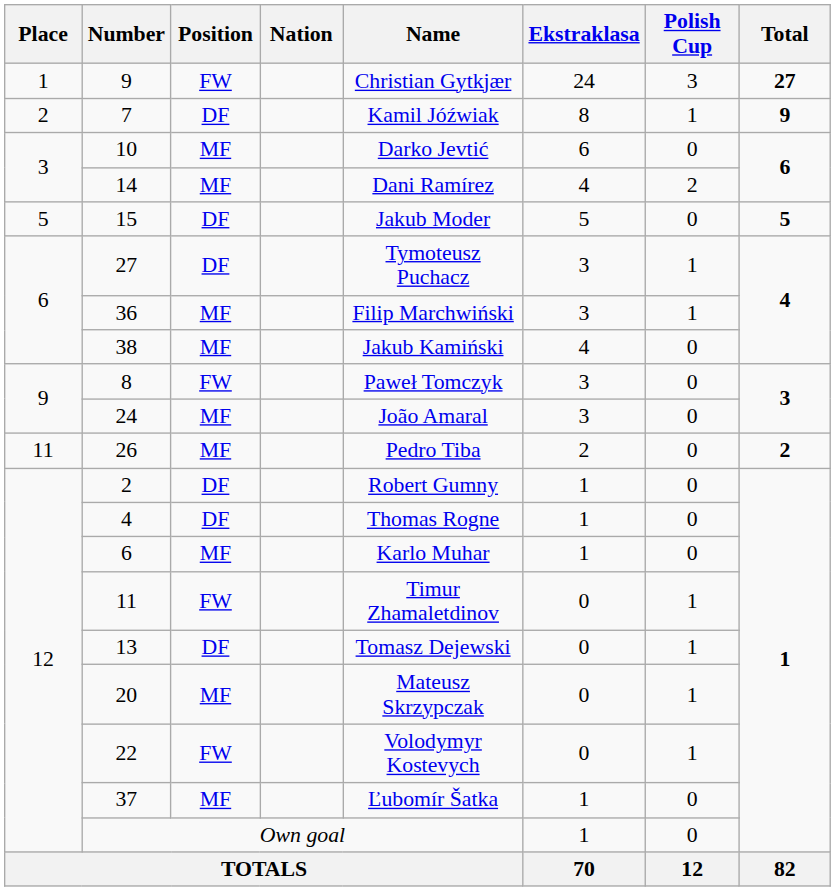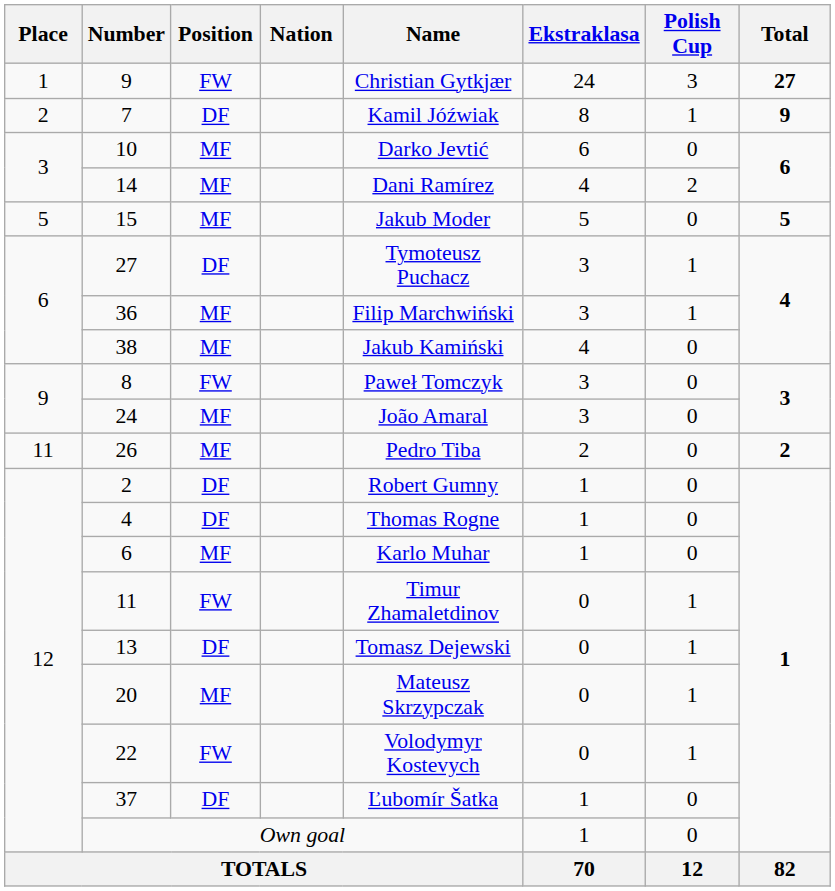15 | Position: DF -> MF
37 | Position: MF -> DF
